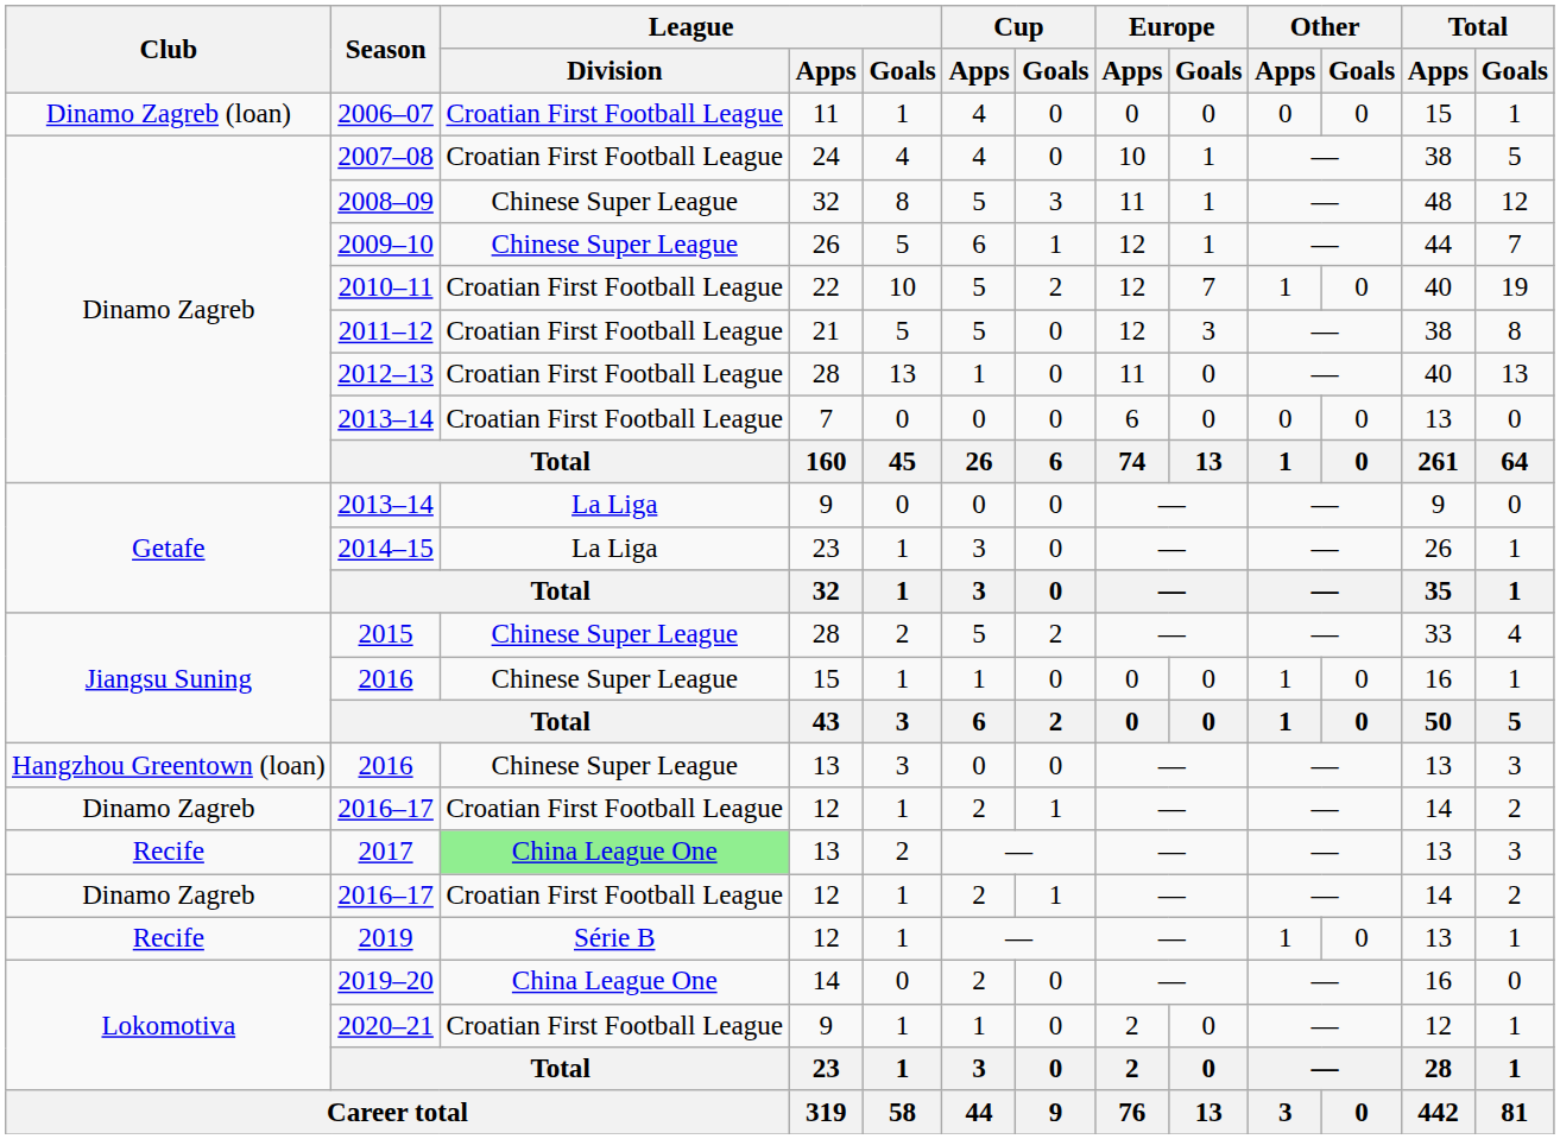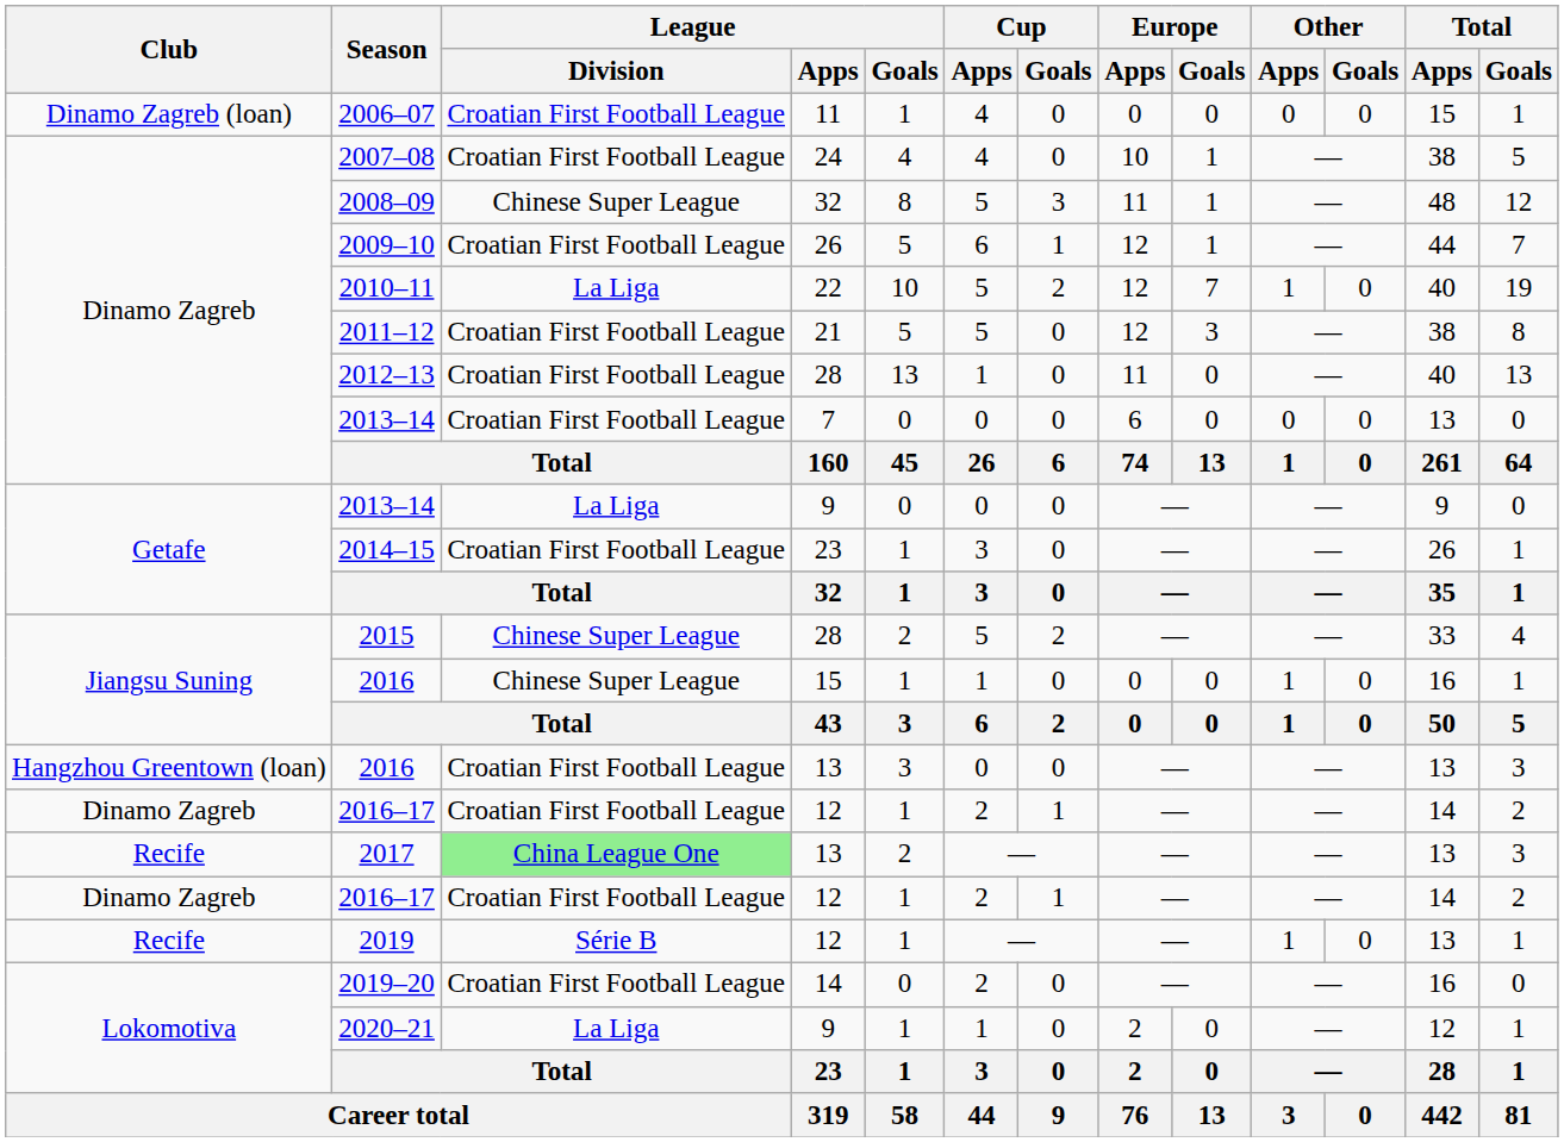2009–10 | League / Division: Chinese Super League -> Croatian First Football League
2010–11 | League / Division: Croatian First Football League -> La Liga
2014–15 | League / Division: La Liga -> Croatian First Football League
2016 / 13 | League / Division: Chinese Super League -> Croatian First Football League
2019–20 | League / Division: China League One -> Croatian First Football League
2020–21 | League / Division: Croatian First Football League -> La Liga
